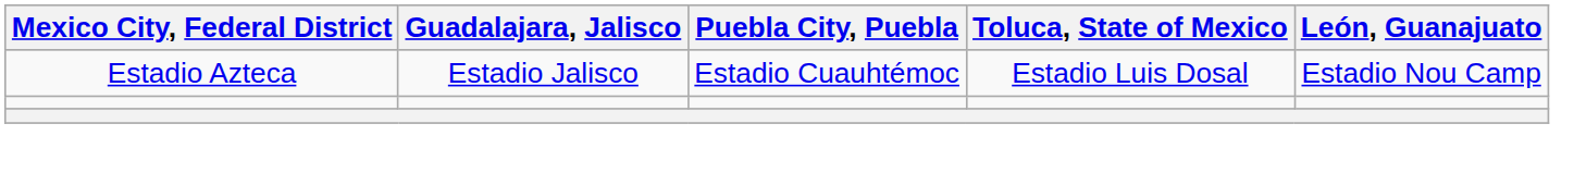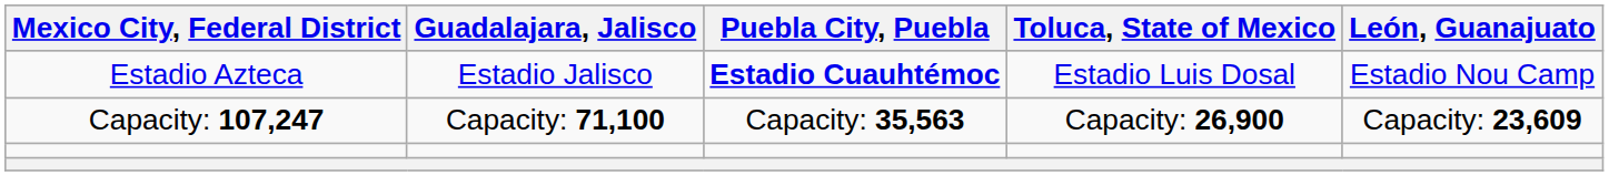Estadio Azteca | Puebla City, Puebla: normal -> bold
+ row: Capacity: 107,247 | Capacity: 71,100 | Capacity: 35,563 | Capacity: 26,900 | Capacity: 23,609
